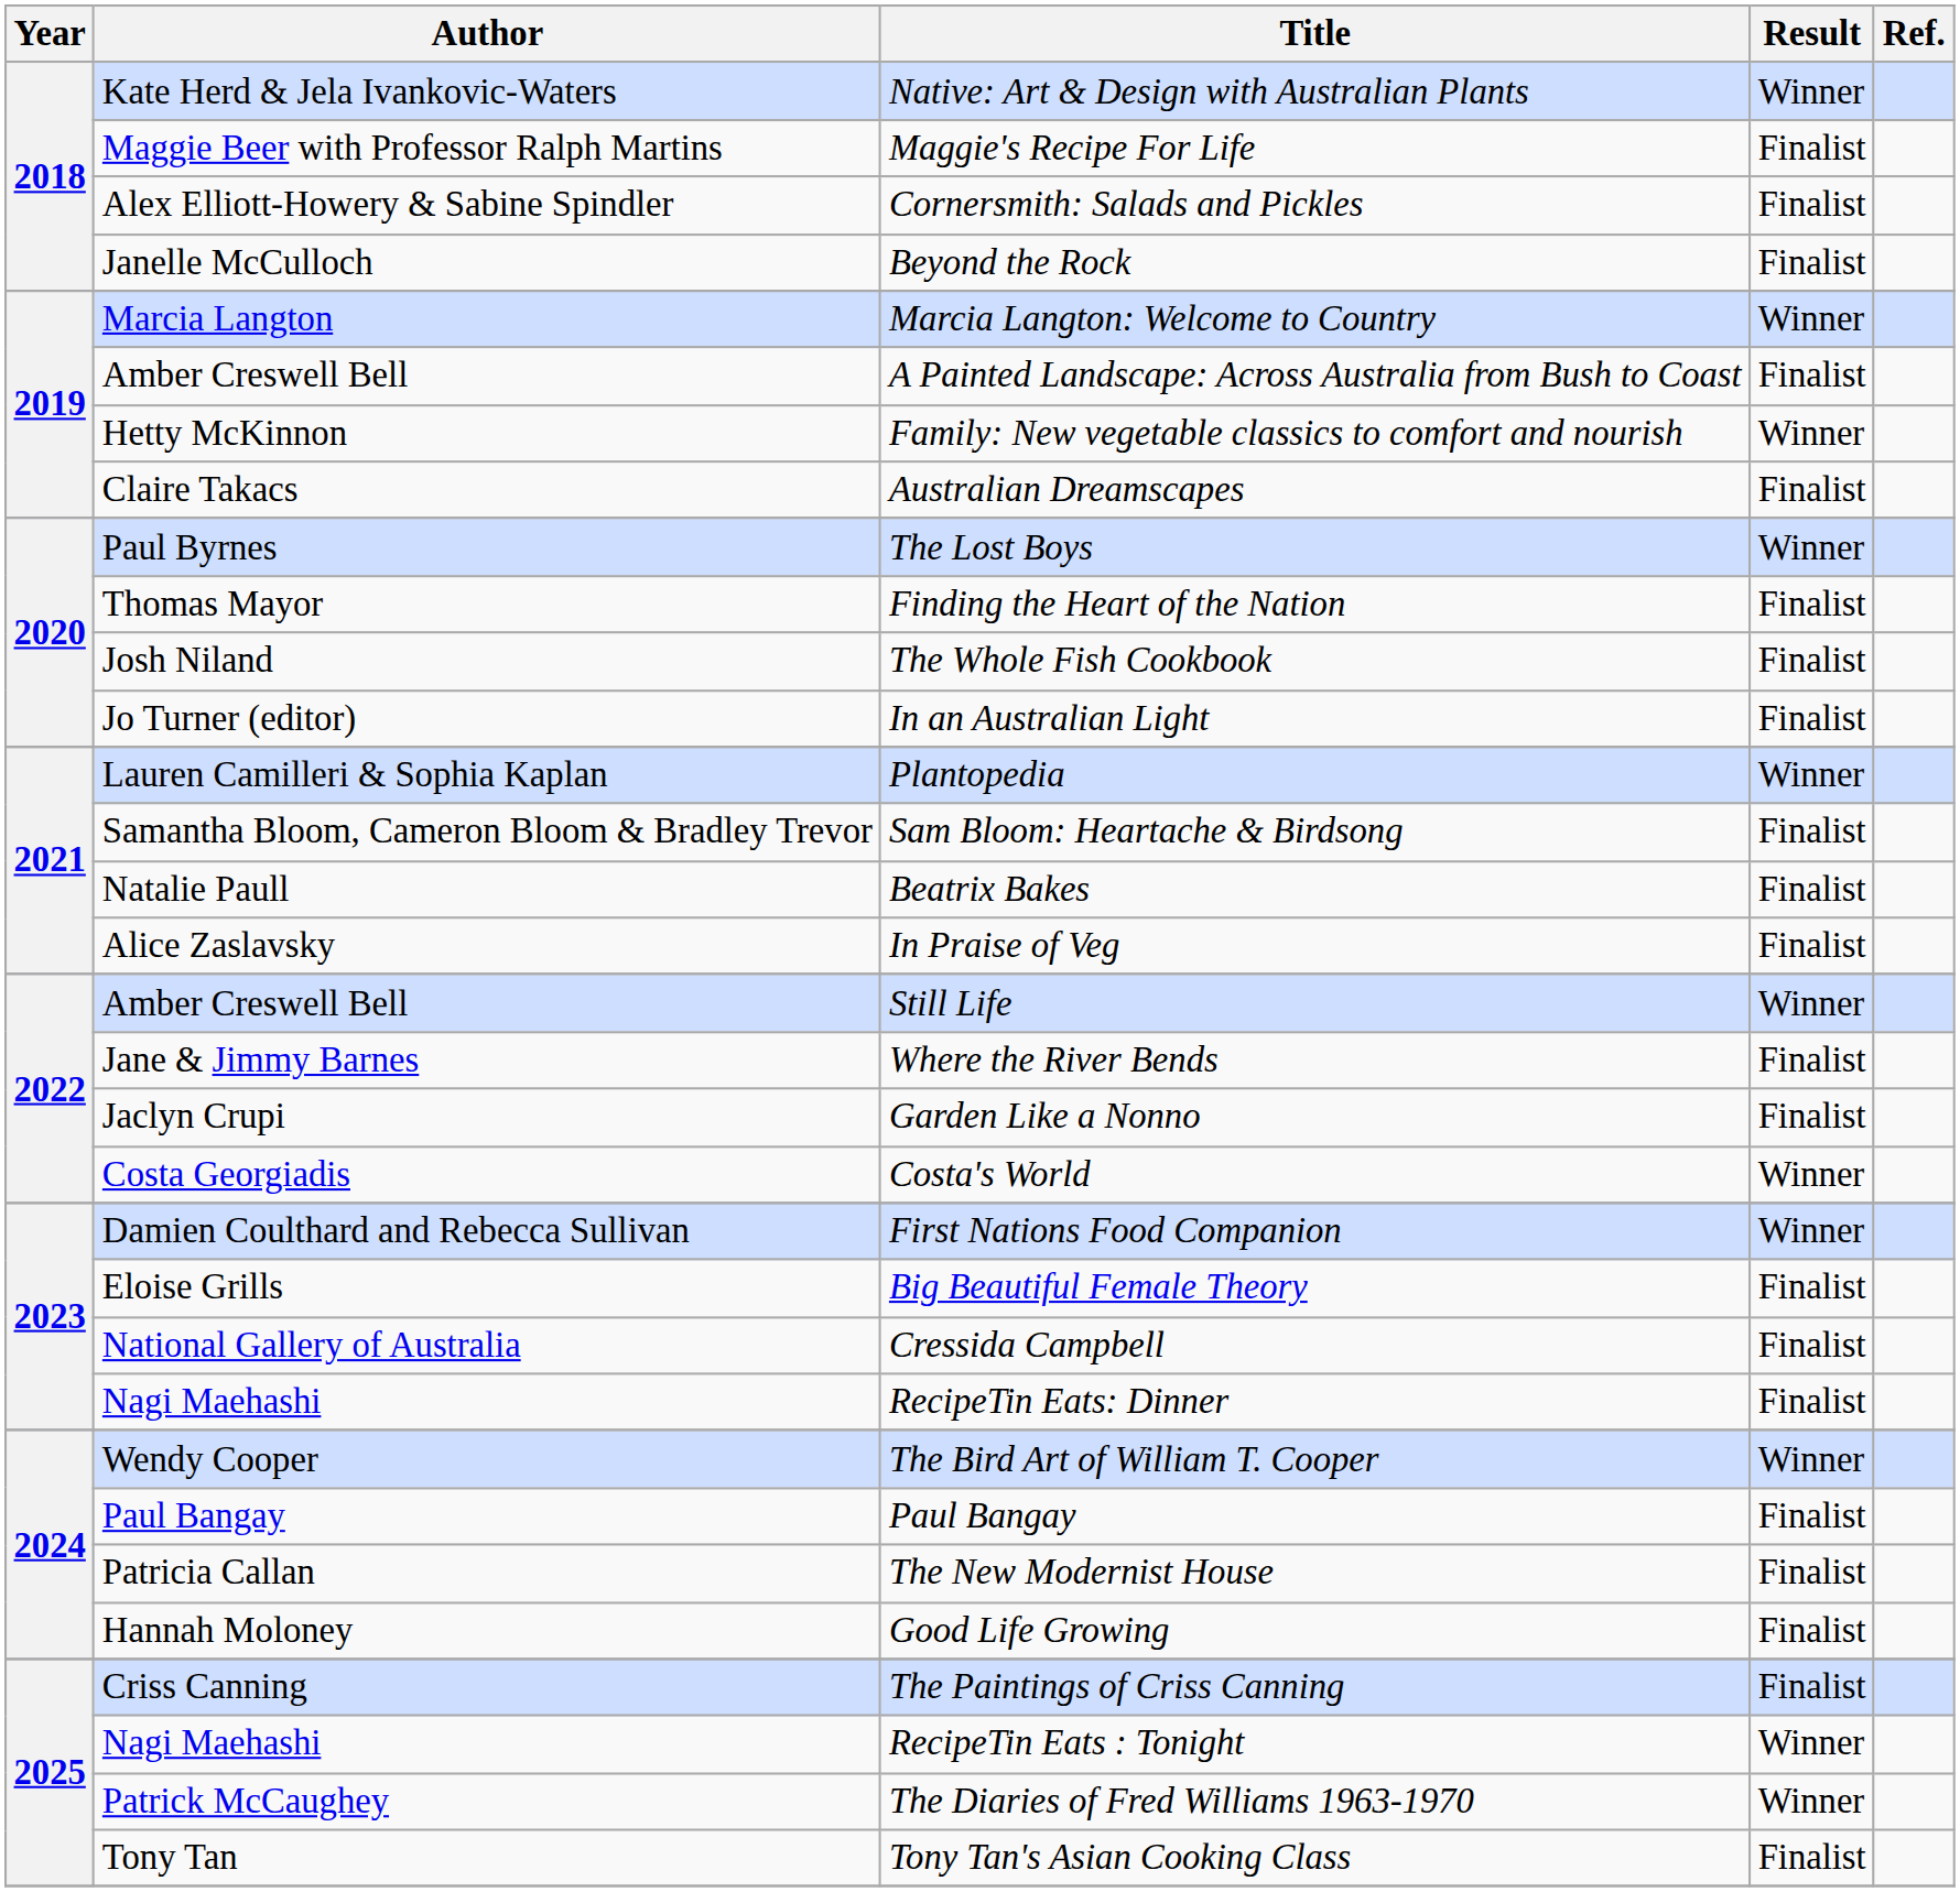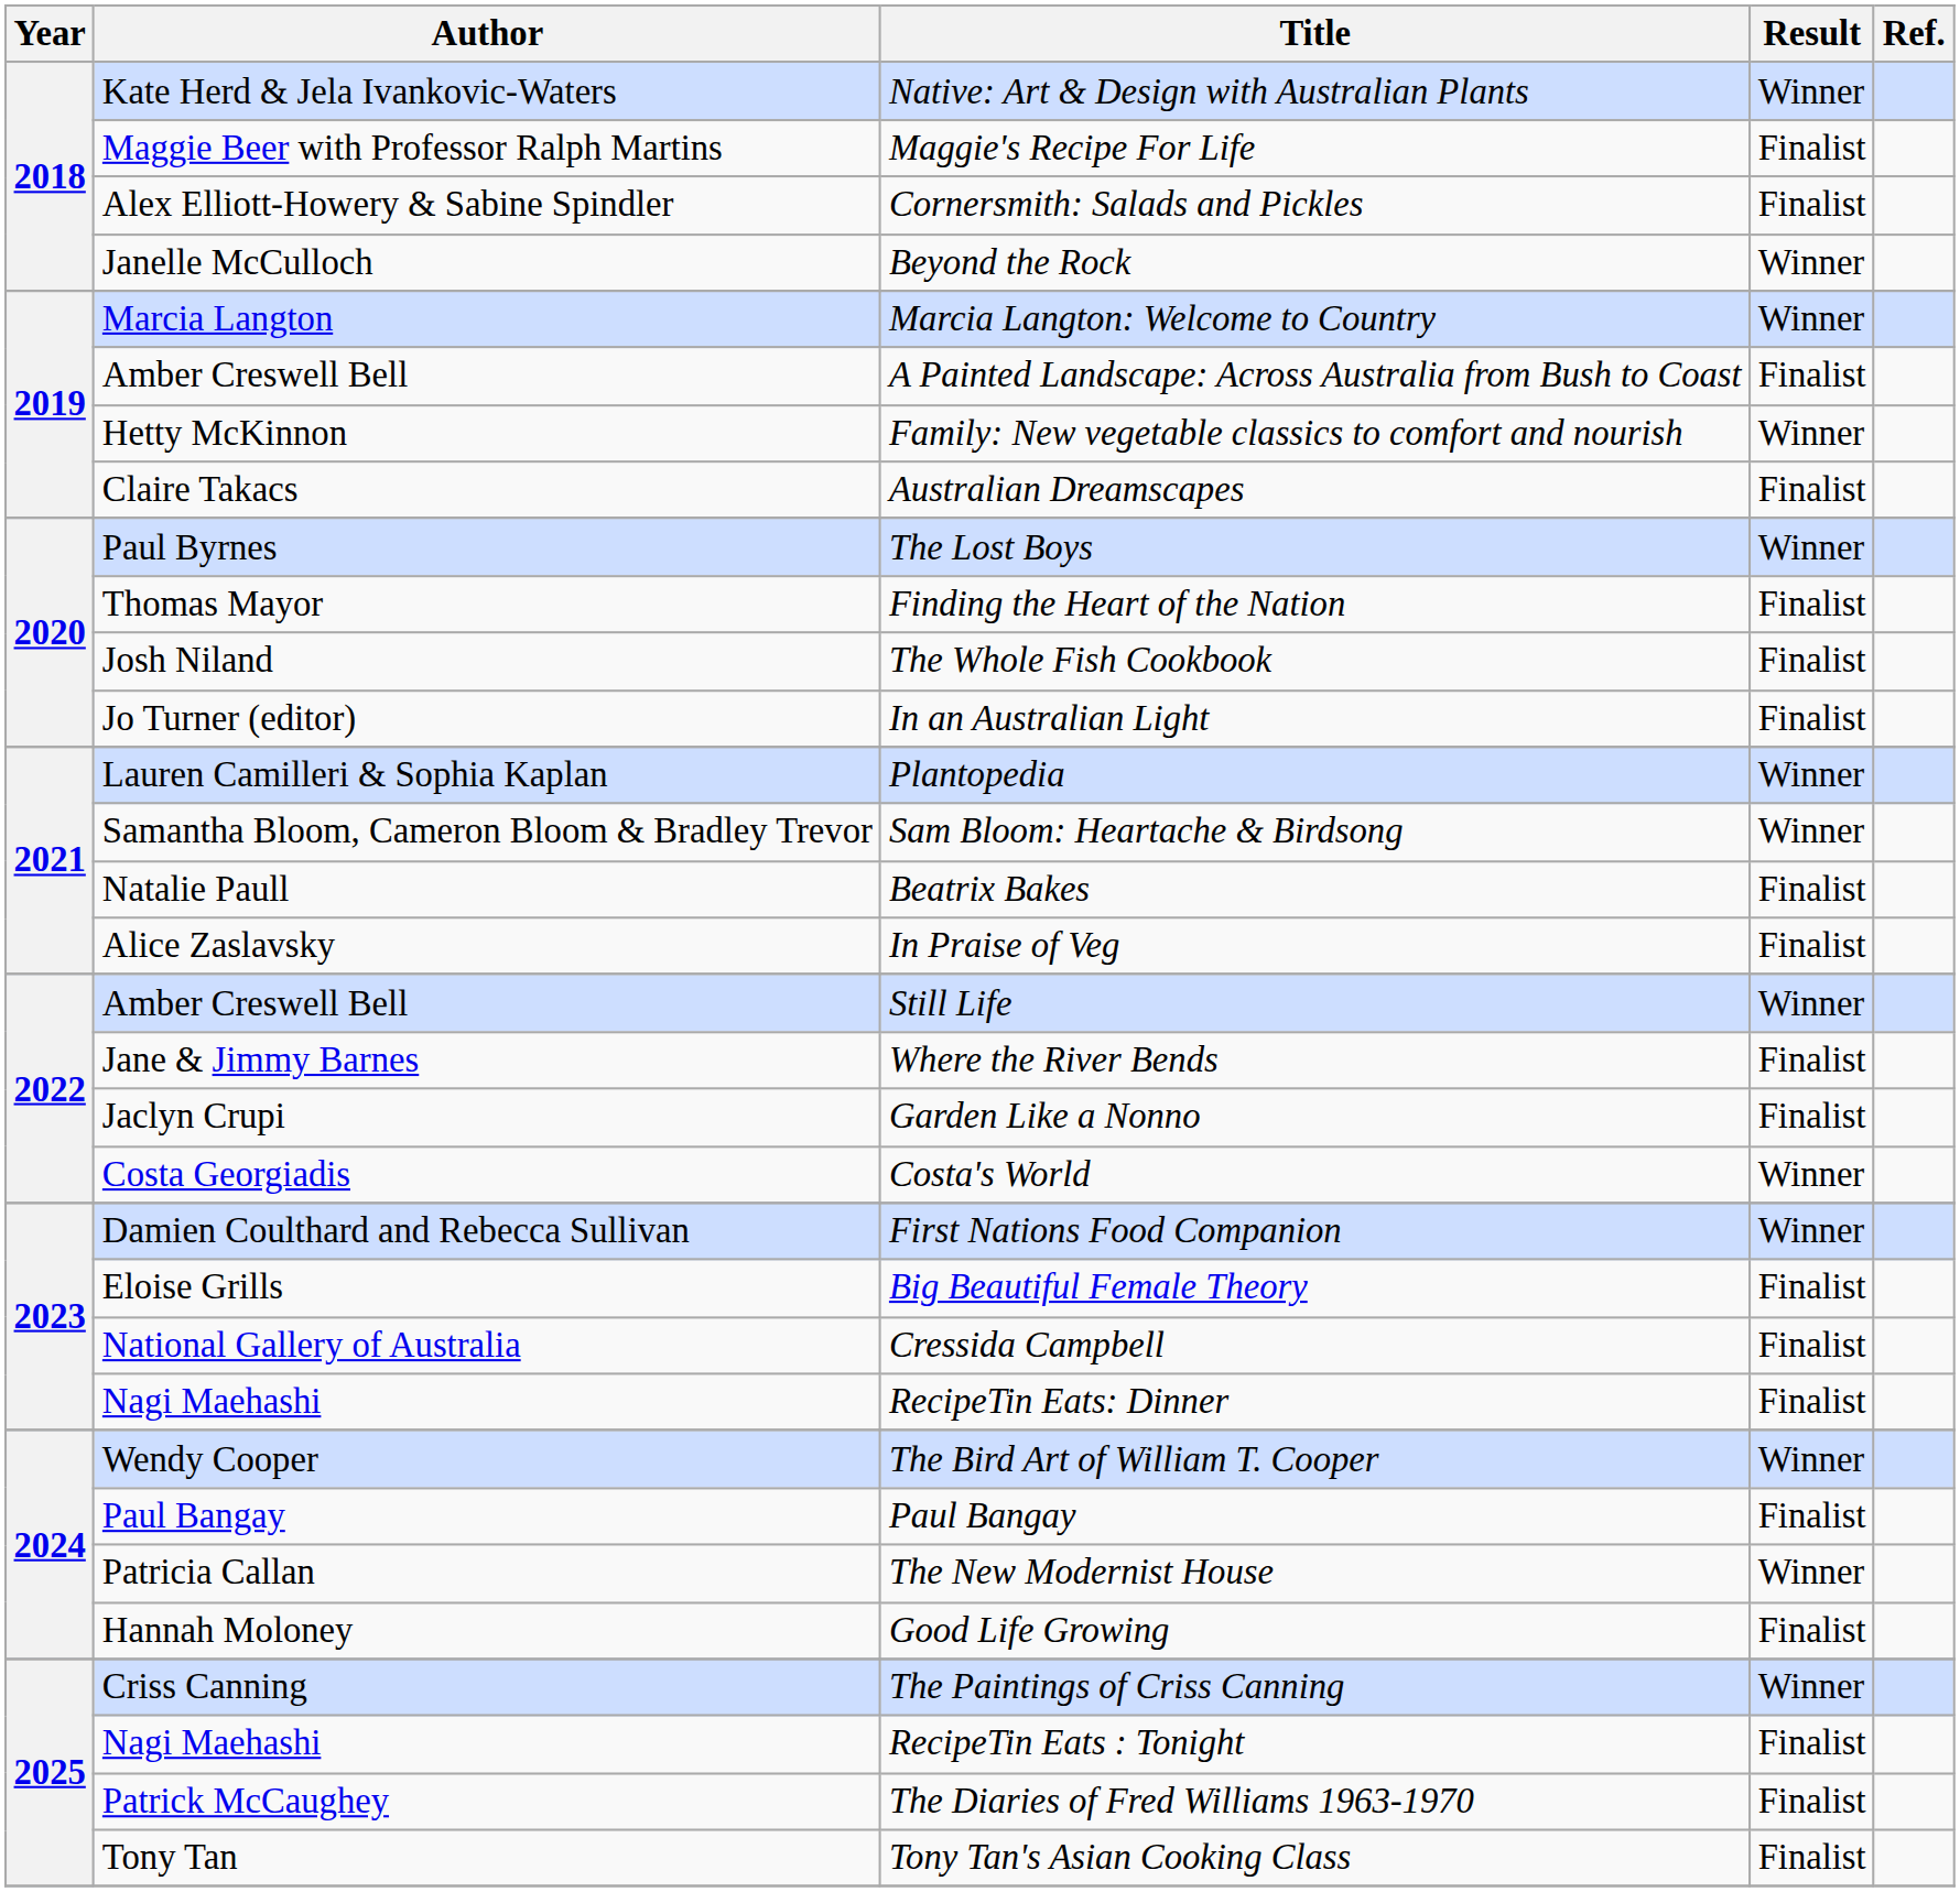Beyond the Rock | Result: Finalist -> Winner
Sam Bloom: Heartache & Birdsong | Result: Finalist -> Winner
The New Modernist House | Result: Finalist -> Winner
The Paintings of Criss Canning | Result: Finalist -> Winner
RecipeTin Eats : Tonight | Result: Winner -> Finalist
The Diaries of Fred Williams 1963-1970 | Result: Winner -> Finalist
